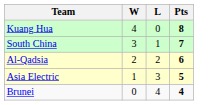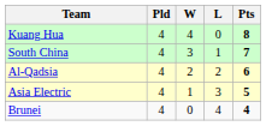+ column: Pld | 4 | 4 | 4 | 4 | 4
